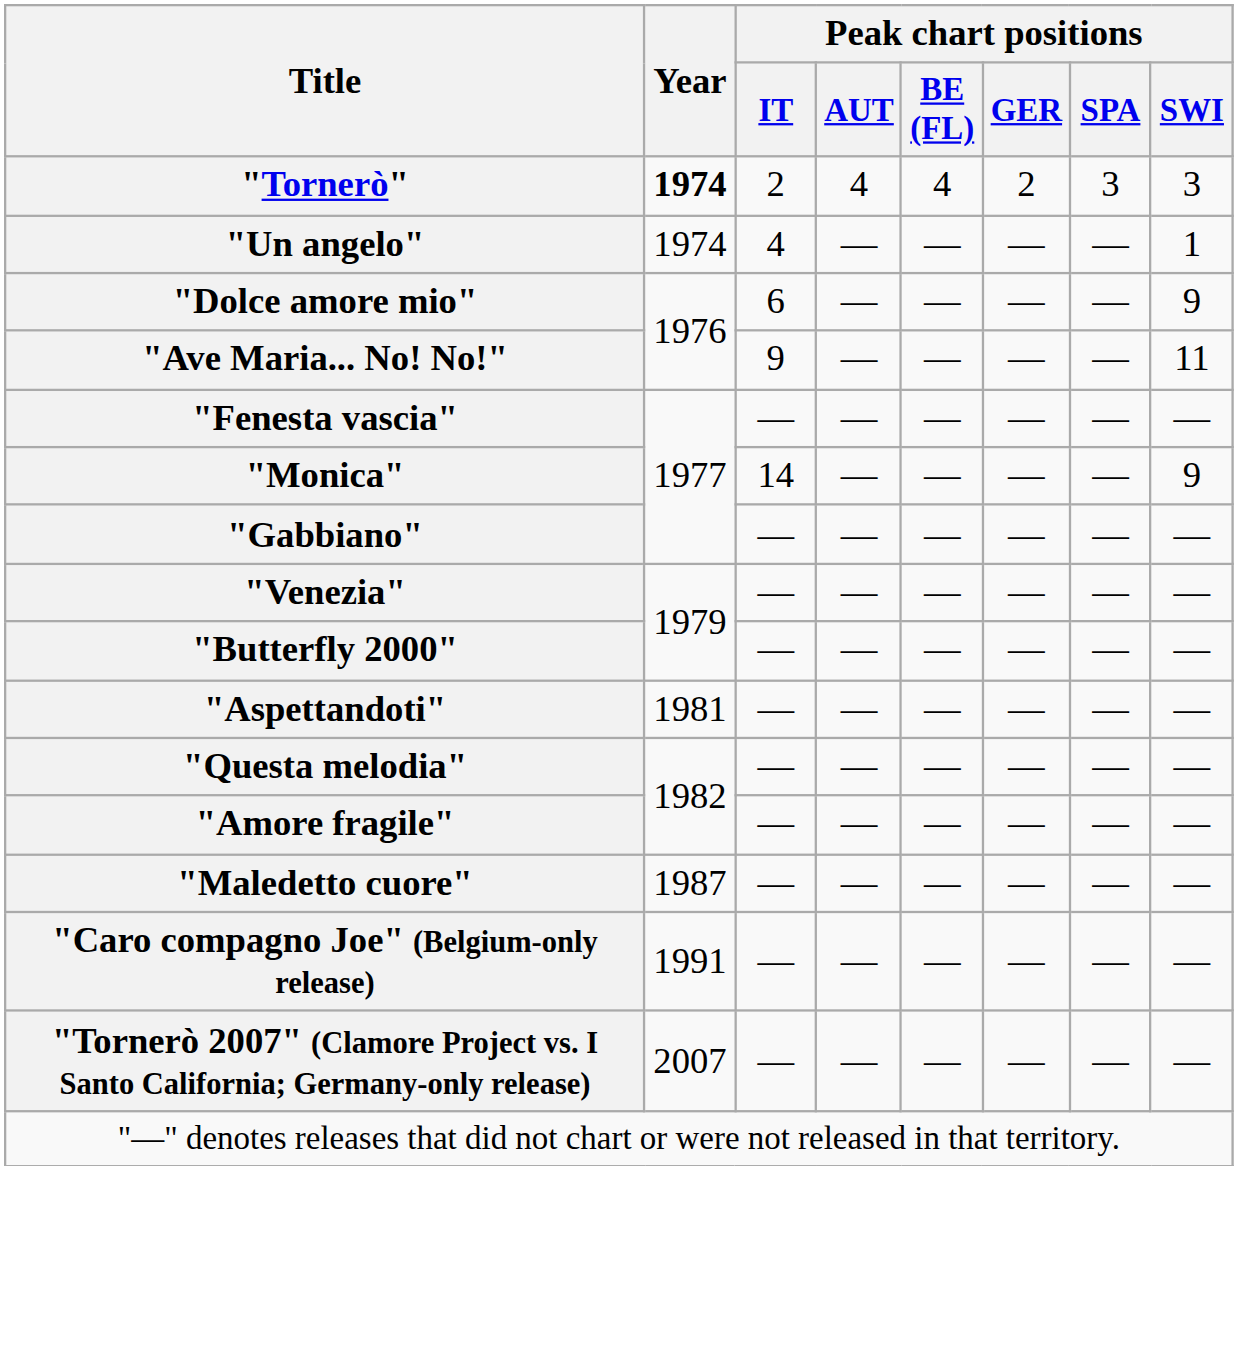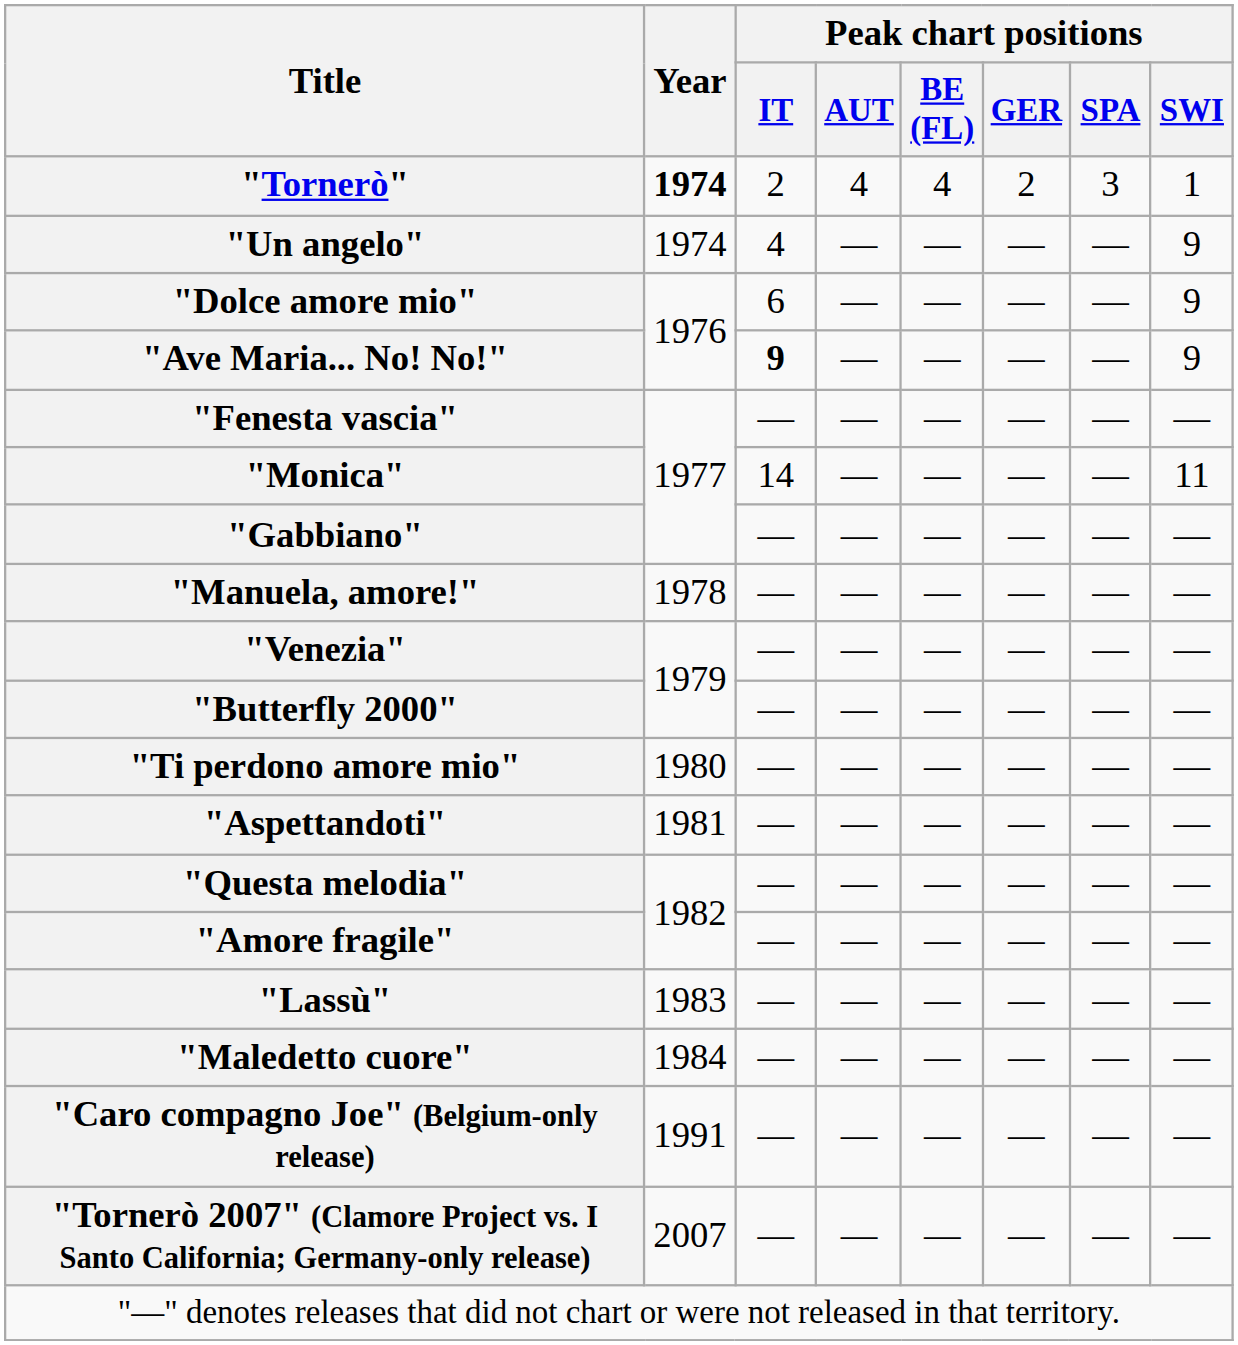"Tornerò" | Peak chart positions / SWI: 3 -> 1
"Un angelo" | Peak chart positions / SWI: 1 -> 9
"Ave Maria... No! No!" | Peak chart positions / IT: normal -> bold
"Ave Maria... No! No!" | Peak chart positions / SWI: 11 -> 9
"Monica" | Peak chart positions / SWI: 9 -> 11
+ row: "Manuela, amore!" | 1978 | — | — | — | — | — | —
+ row: "Ti perdono amore mio" | 1980 | — | — | — | — | — | —
+ row: "Lassù" | 1983 | — | — | — | — | — | —
"Maledetto cuore" | Year: 1987 -> 1984
